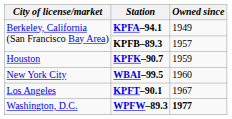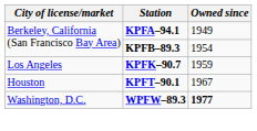KPFB–89.3 | Owned since: 1957 -> 1954
KPFK–90.7 | City of license/market: Houston -> Los Angeles
- row: New York City | WBAI–99.5 | 1960
KPFT–90.1 | City of license/market: Los Angeles -> Houston
